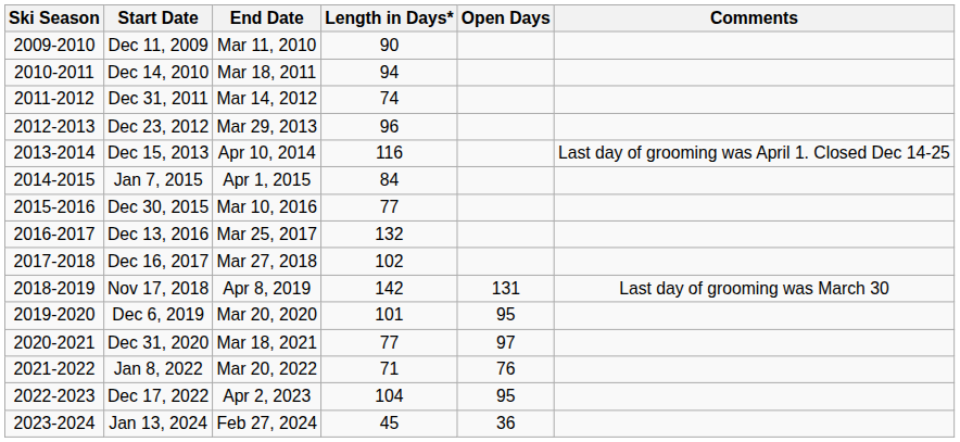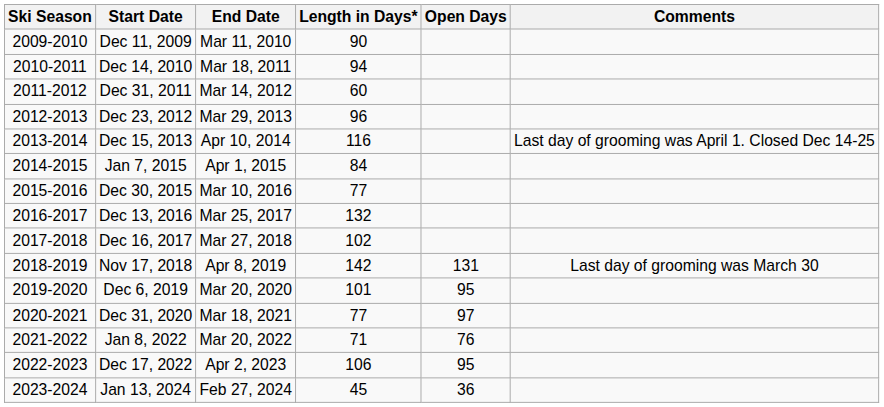Dec 31, 2011 | Length in Days*: 74 -> 60
Dec 17, 2022 | Length in Days*: 104 -> 106
